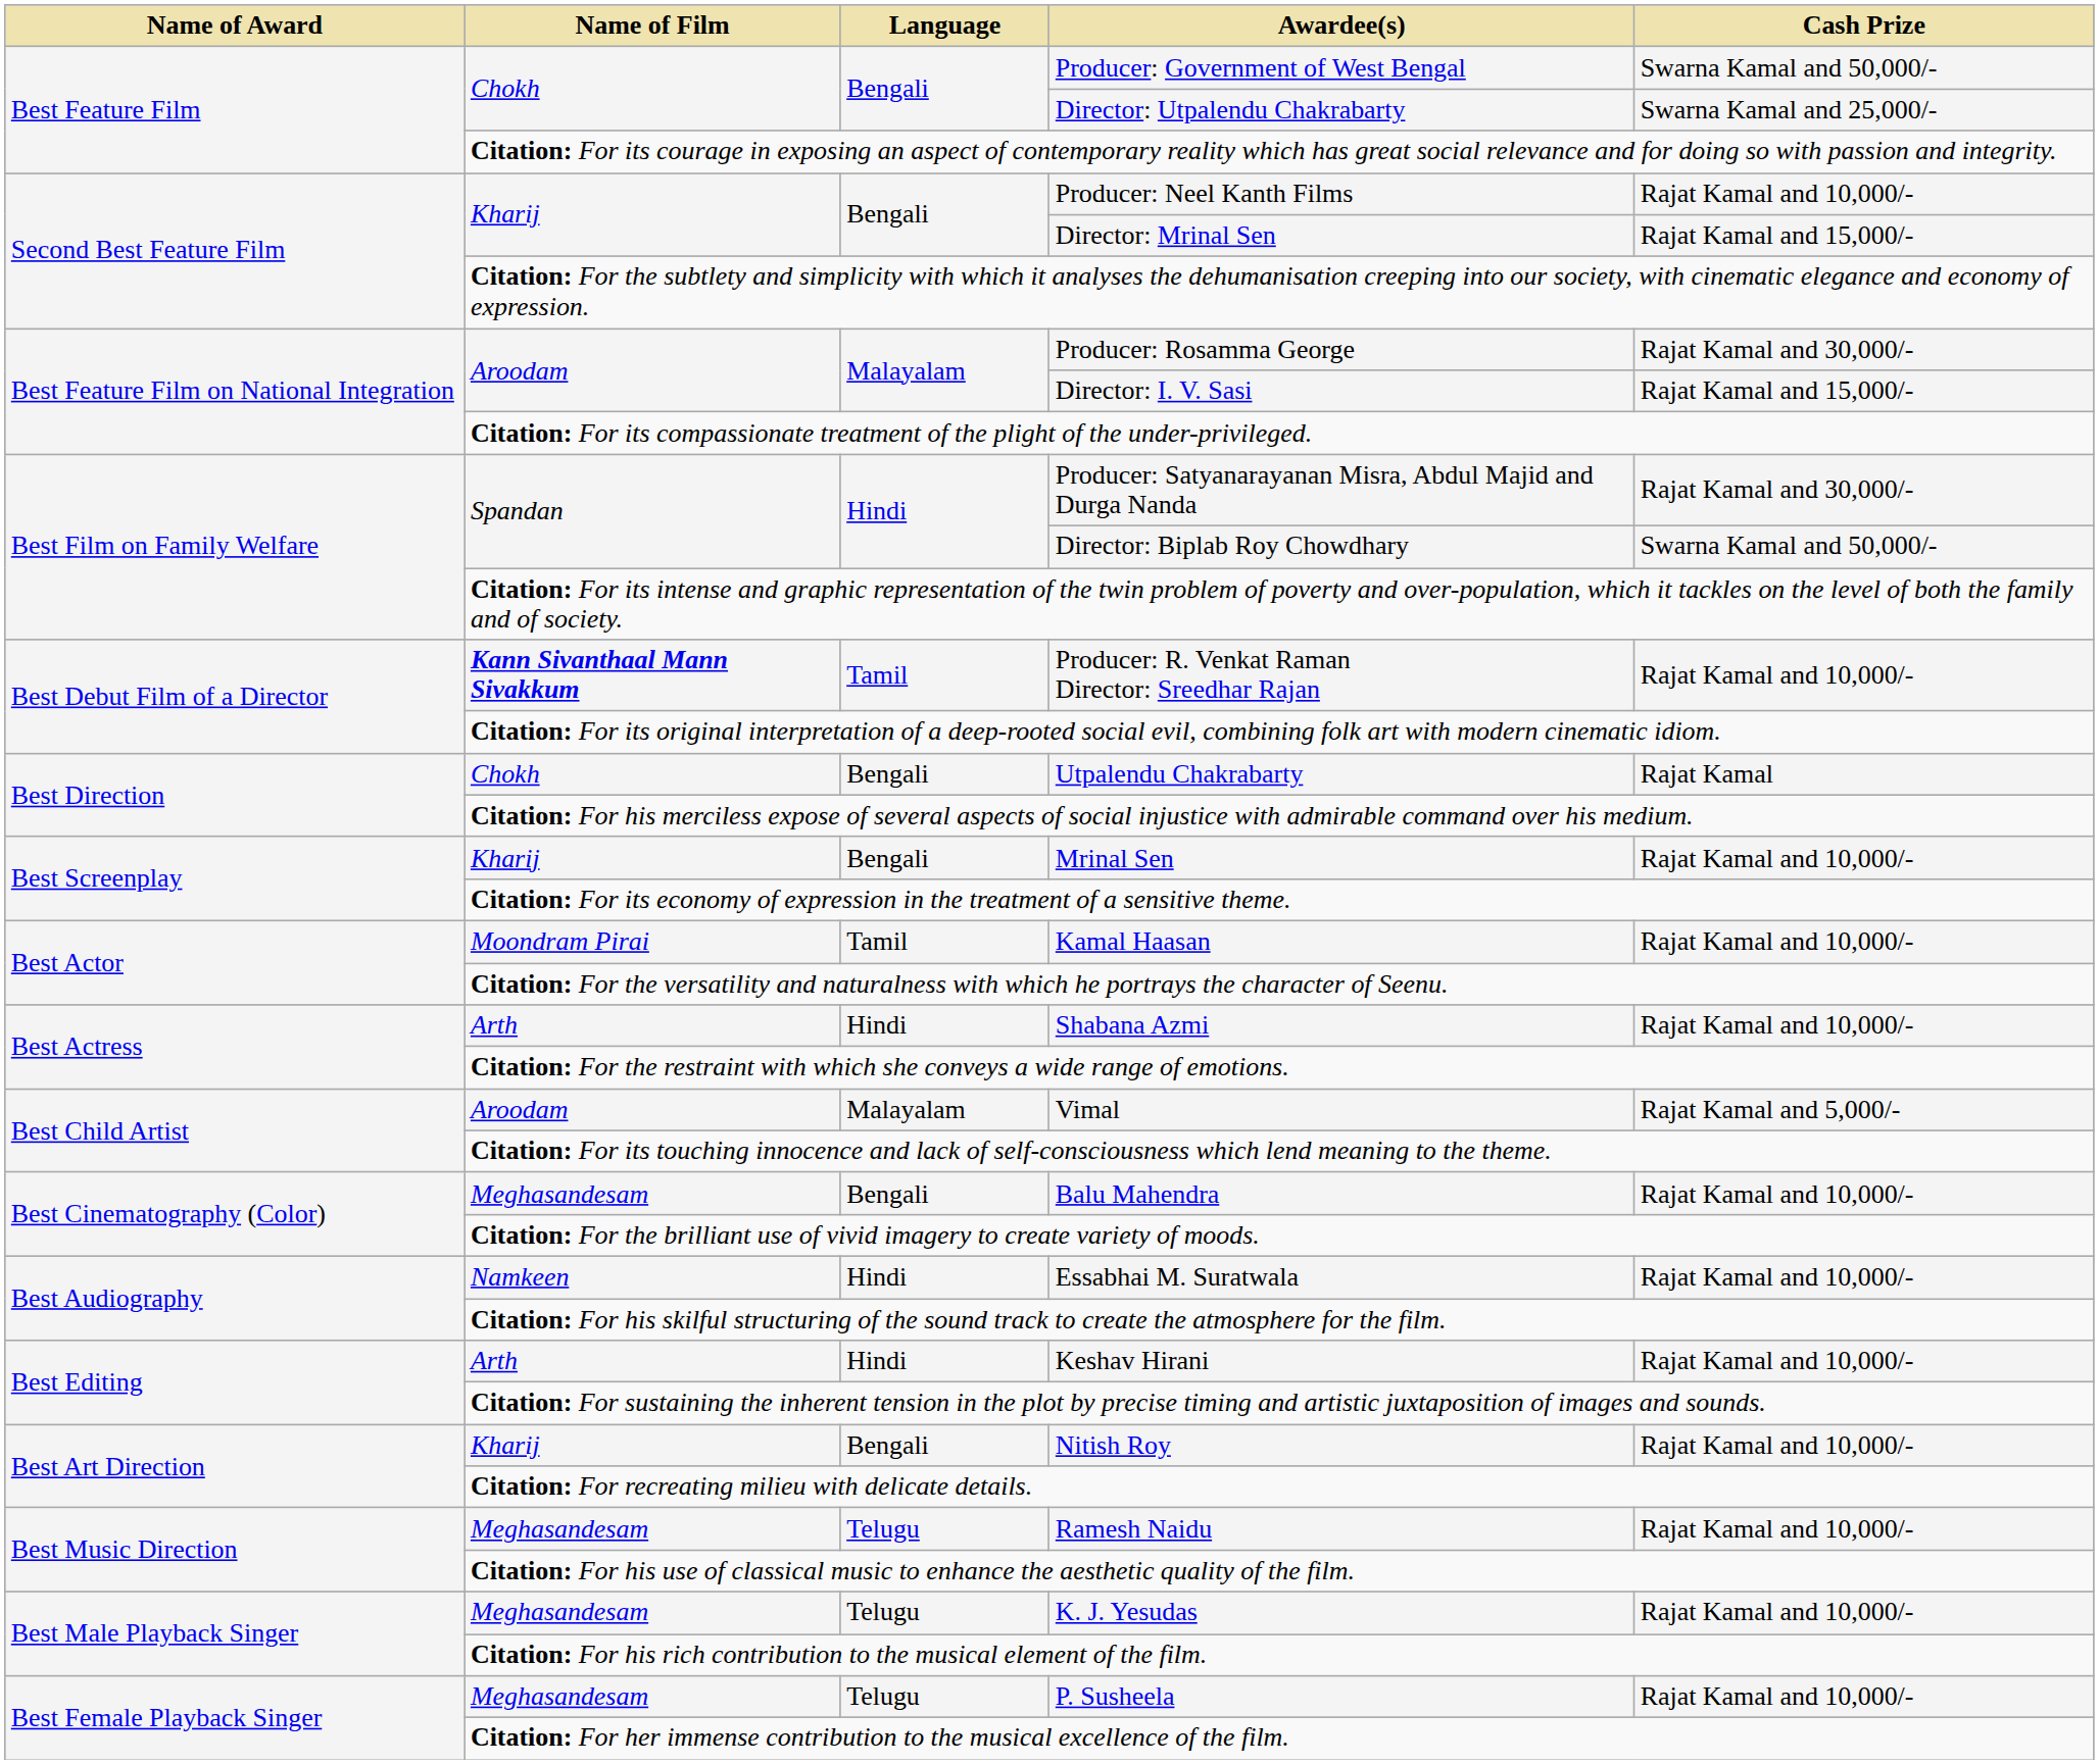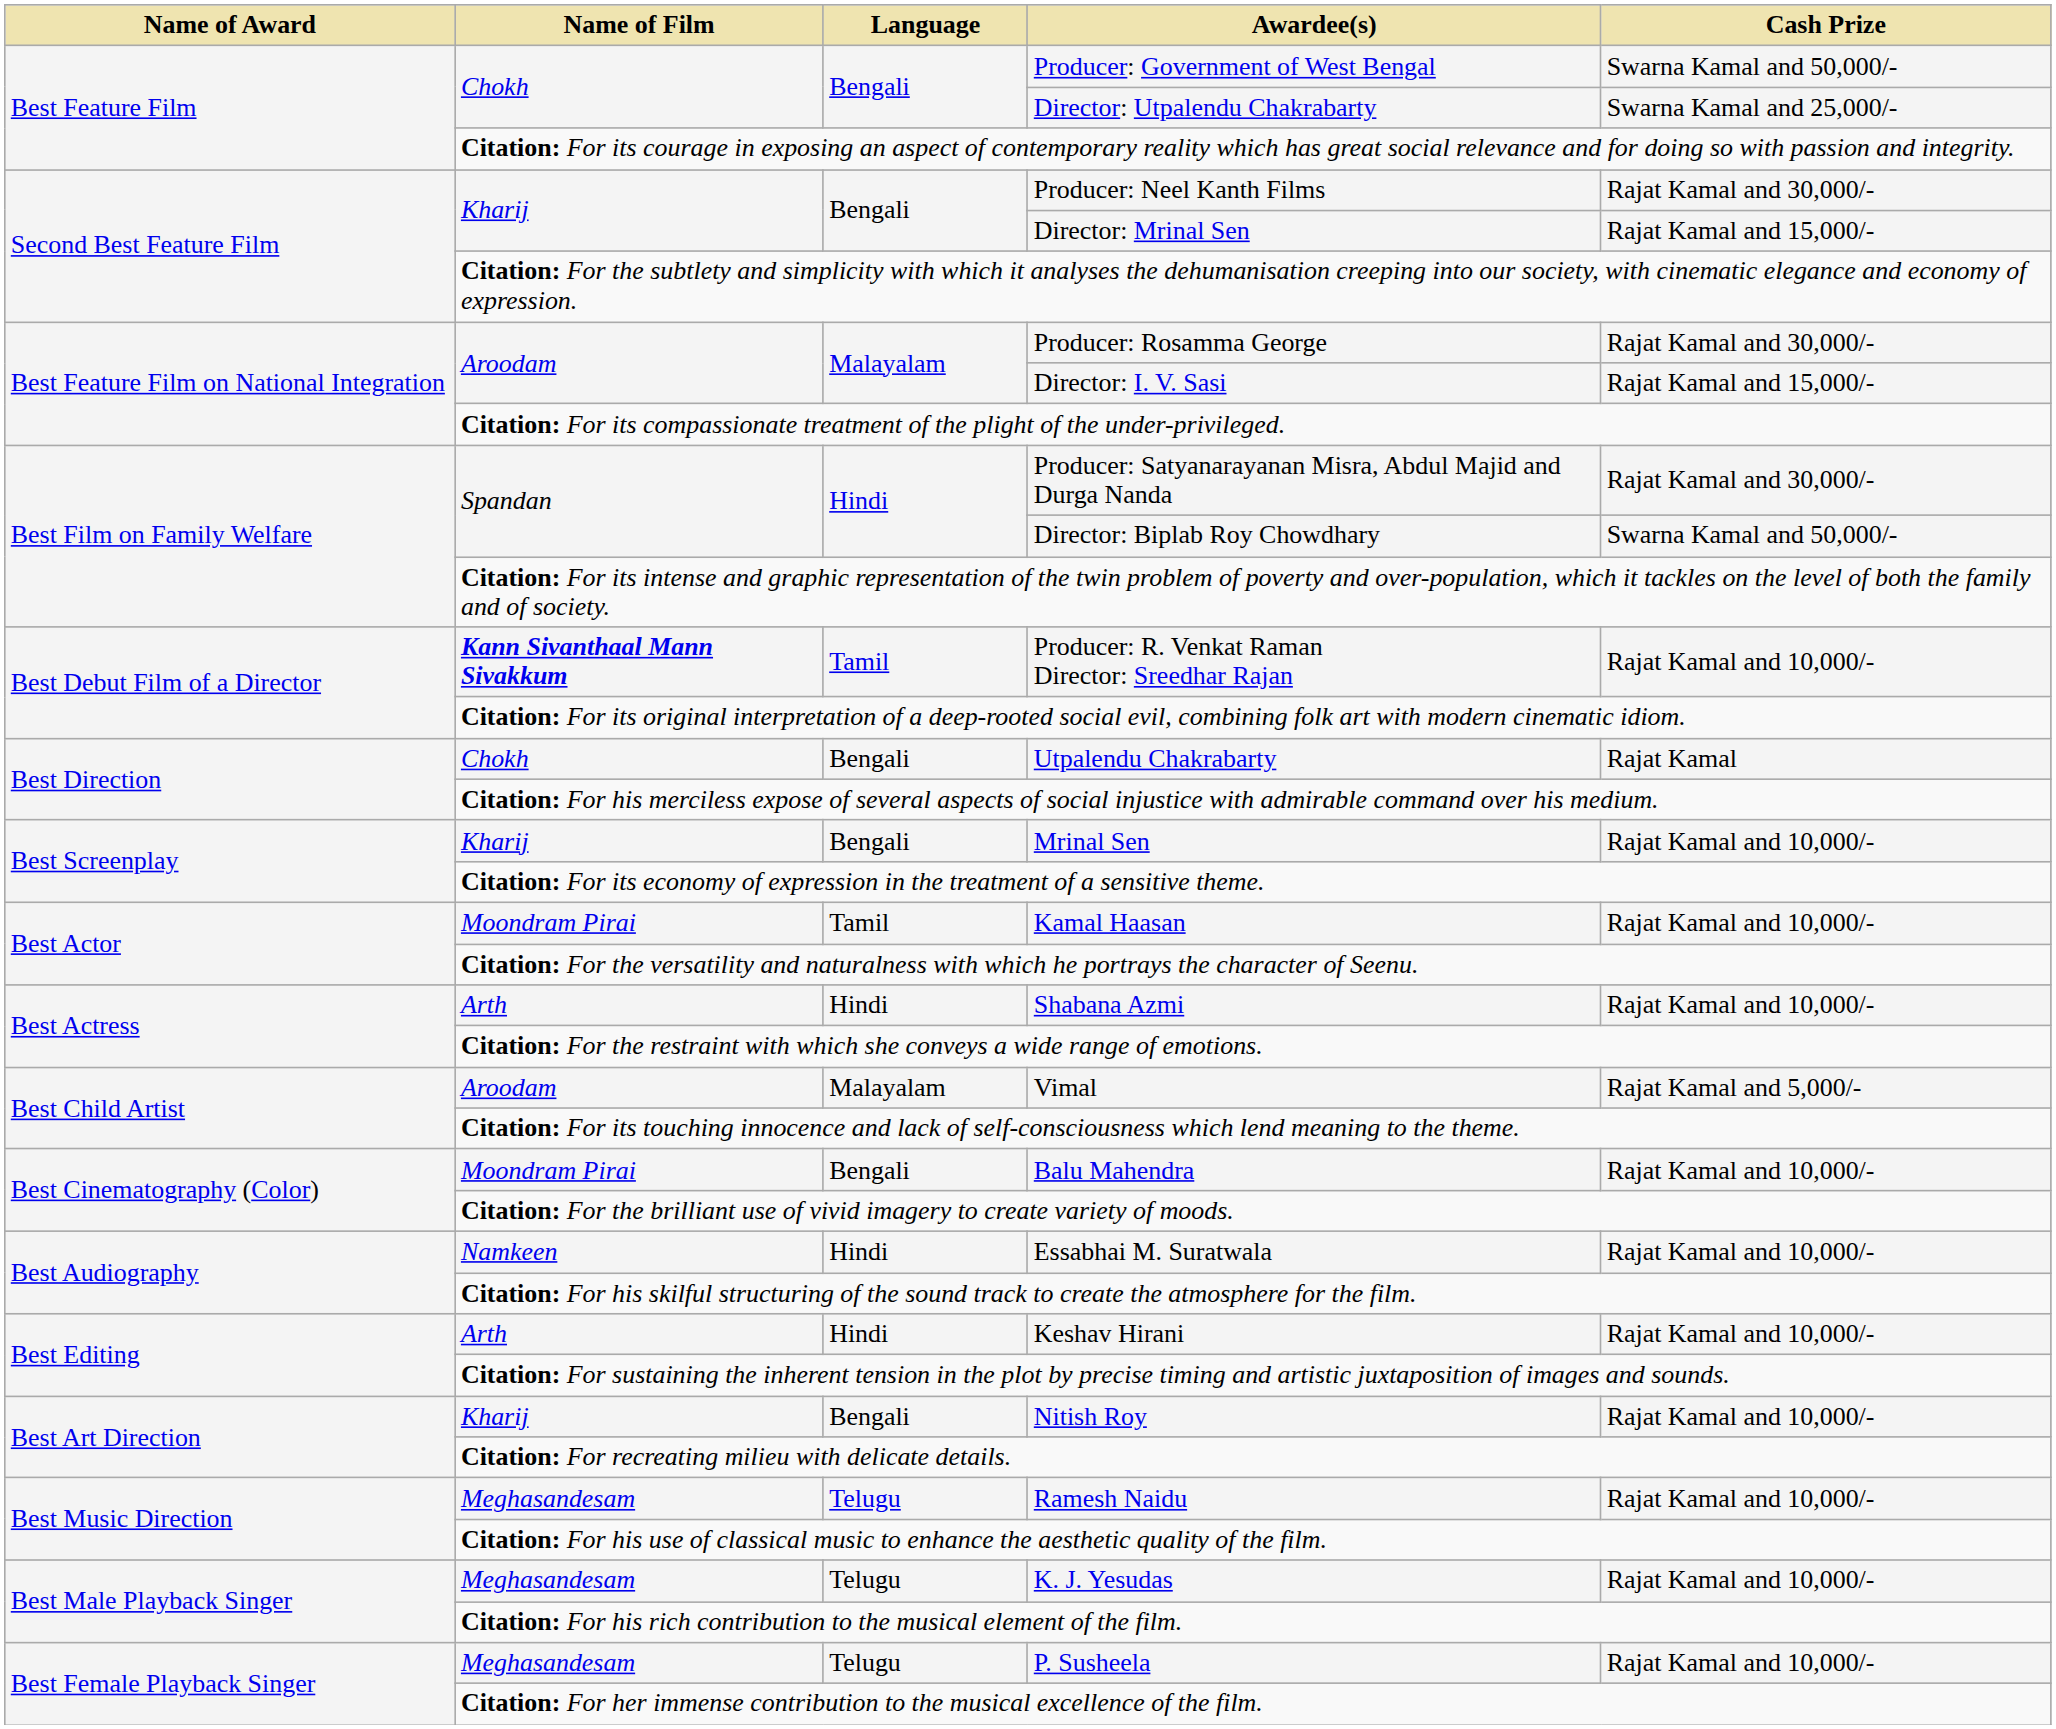Producer: Neel Kanth Films | Cash Prize: Rajat Kamal and 10,000/- -> Rajat Kamal and 30,000/-
Balu Mahendra | Name of Film: Meghasandesam -> Moondram Pirai
